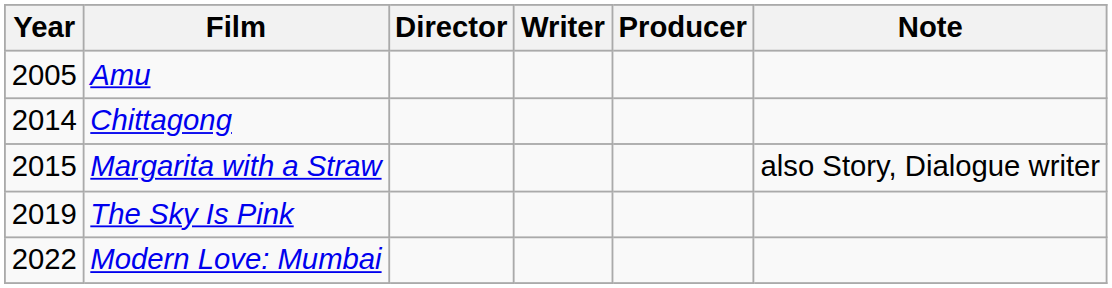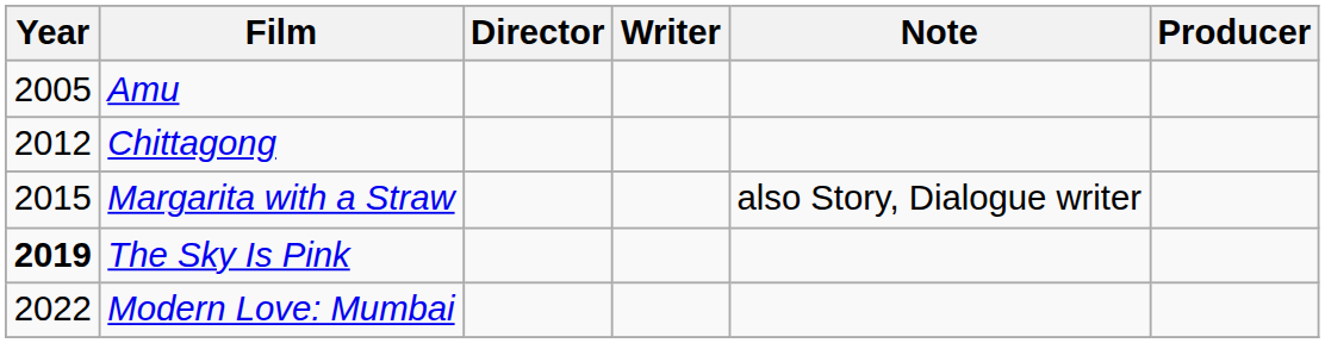columns swapped: Producer <-> Note
Chittagong | Year: 2014 -> 2012
The Sky Is Pink | Year: normal -> bold
